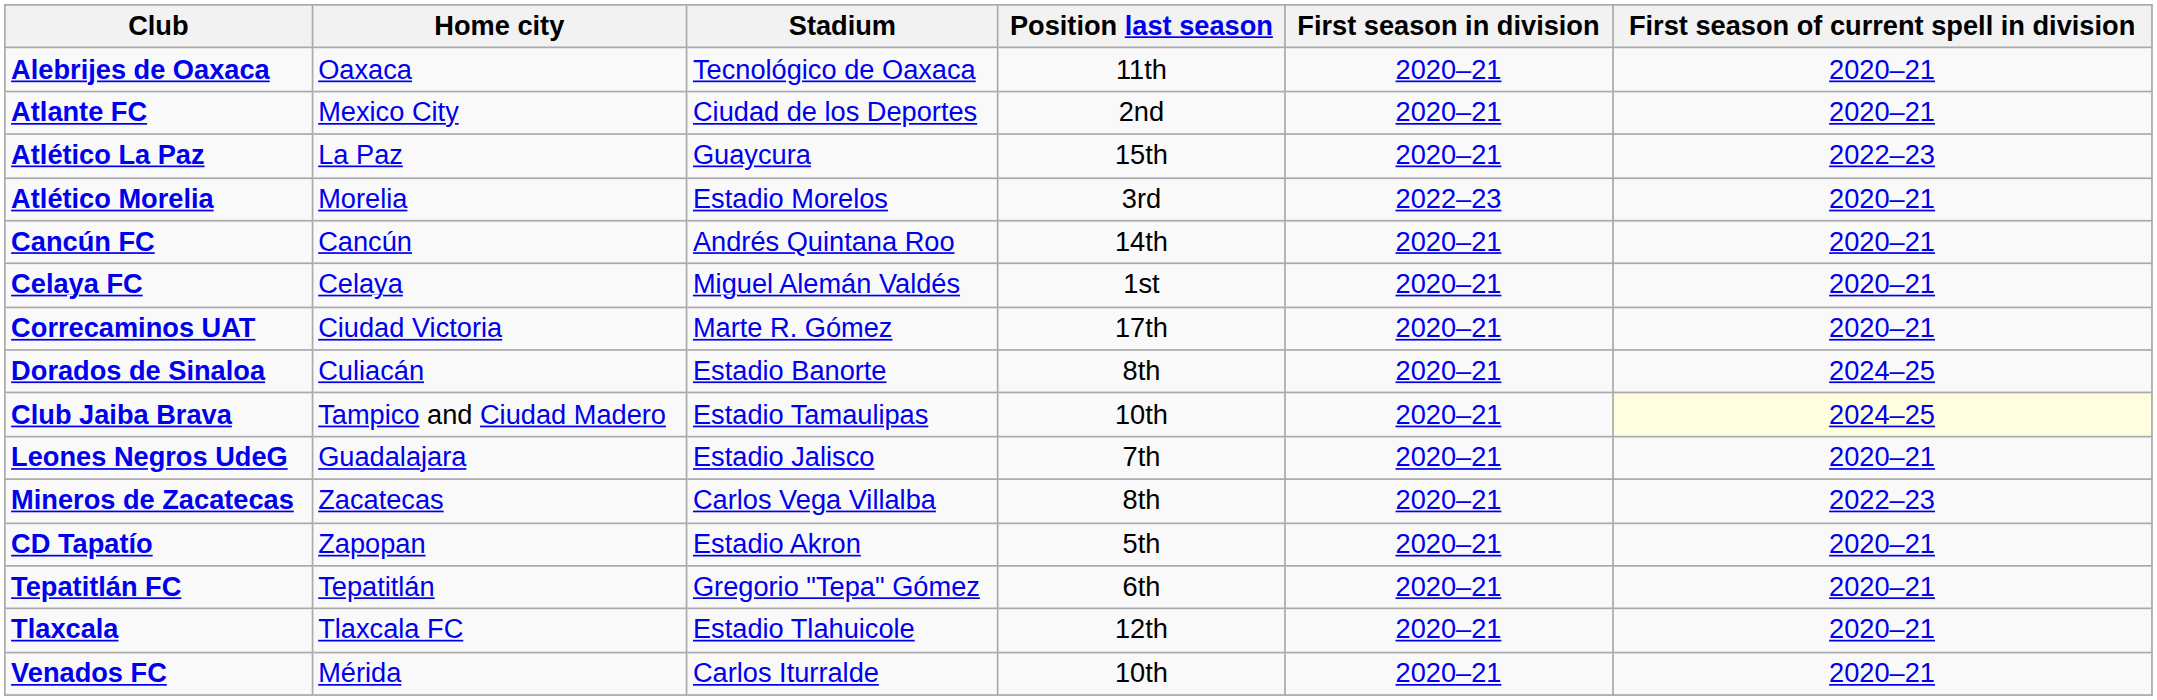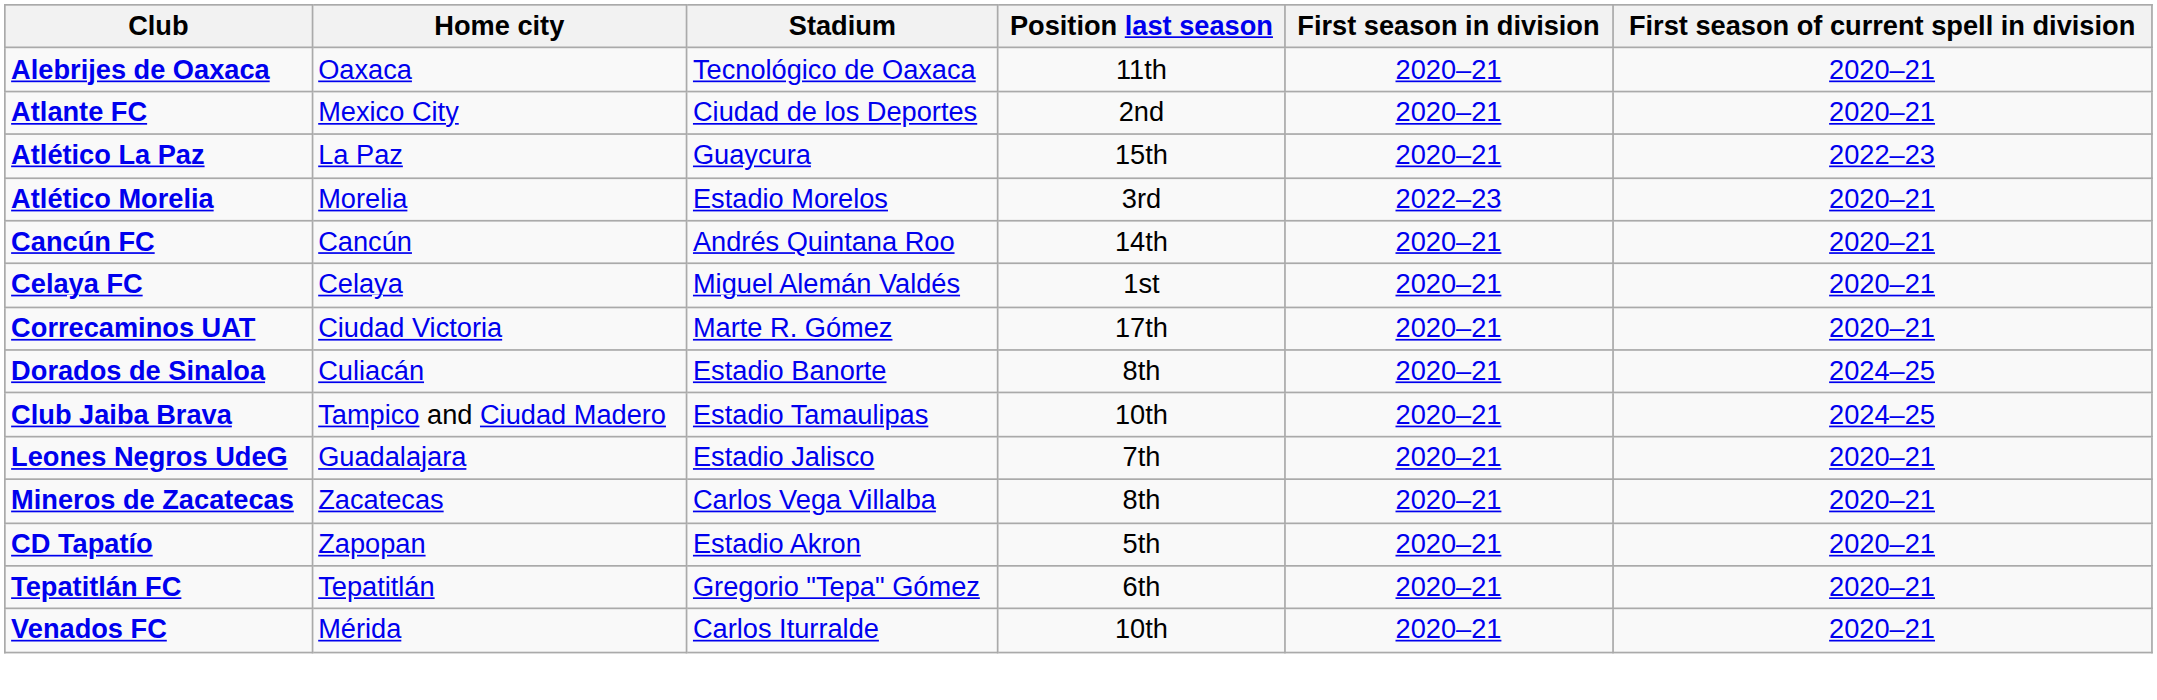Club Jaiba Brava | First season of current spell in division: lightyellow background -> no background
Mineros de Zacatecas | First season of current spell in division: 2022–23 -> 2020–21
- row: Tlaxcala | Tlaxcala FC | Estadio Tlahuicole | 12th | 2020–21 | 2020–21
